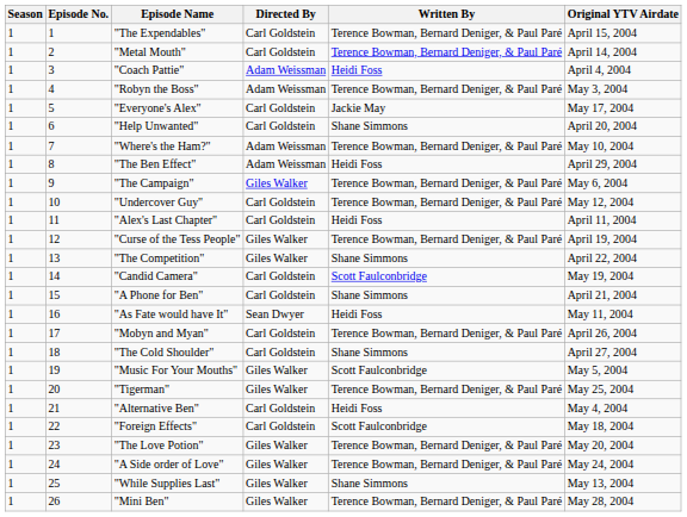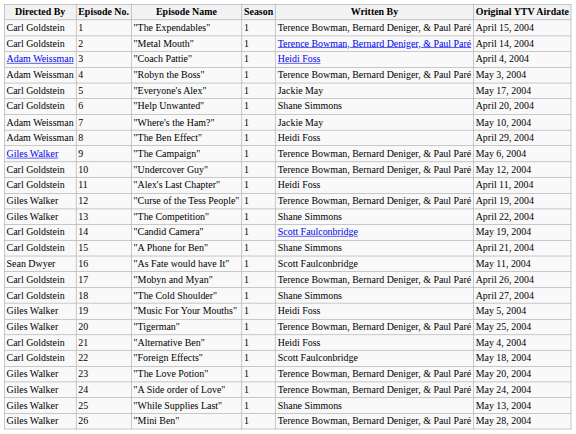columns swapped: Season <-> Directed By
"Where's the Ham?" | Written By: Terence Bowman, Bernard Deniger, & Paul Paré -> Jackie May
"As Fate would have It" | Written By: Heidi Foss -> Scott Faulconbridge
"Music For Your Mouths" | Written By: Scott Faulconbridge -> Heidi Foss
